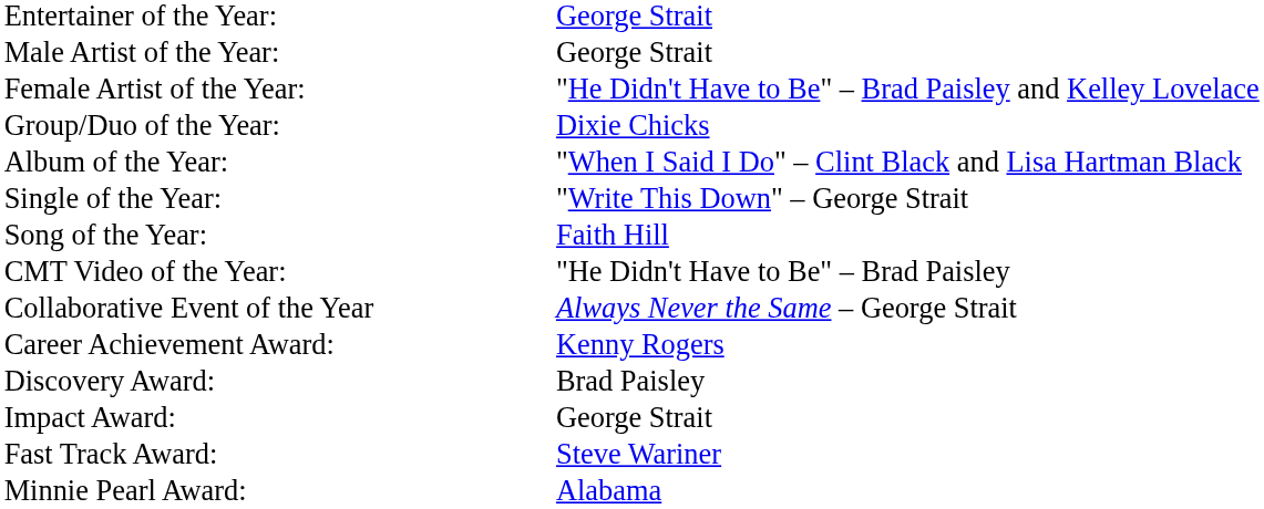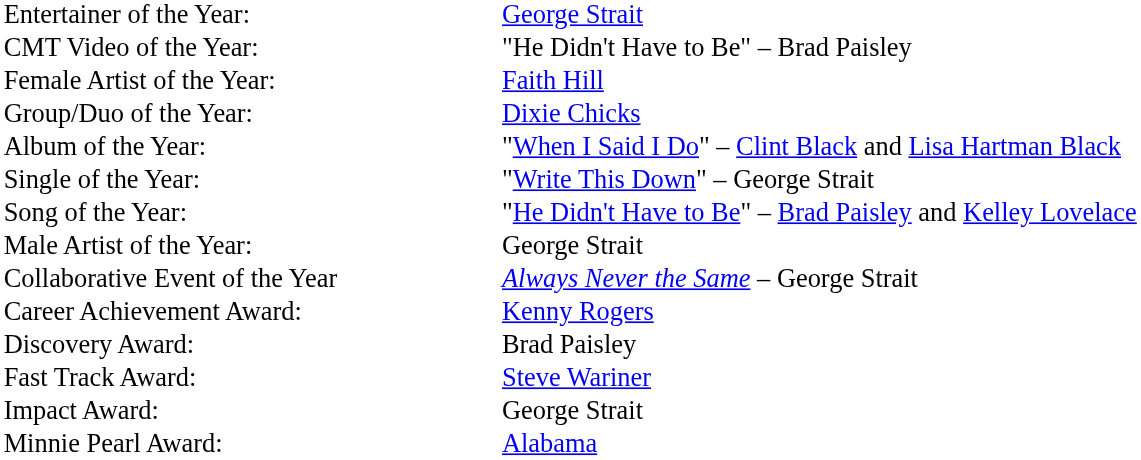rows swapped: Male Artist of the Year: <-> CMT Video of the Year:
Female Artist of the Year: | column 2: "He Didn't Have to Be" – Brad Paisley and Kelley Lovelace -> Faith Hill
Song of the Year: | column 2: Faith Hill -> "He Didn't Have to Be" – Brad Paisley and Kelley Lovelace
rows swapped: Fast Track Award: <-> Impact Award:
